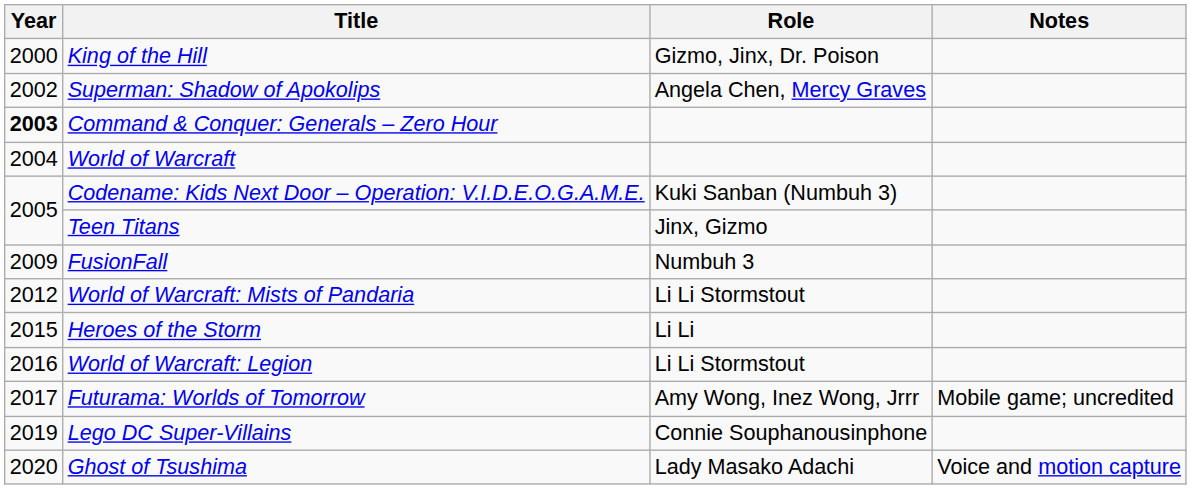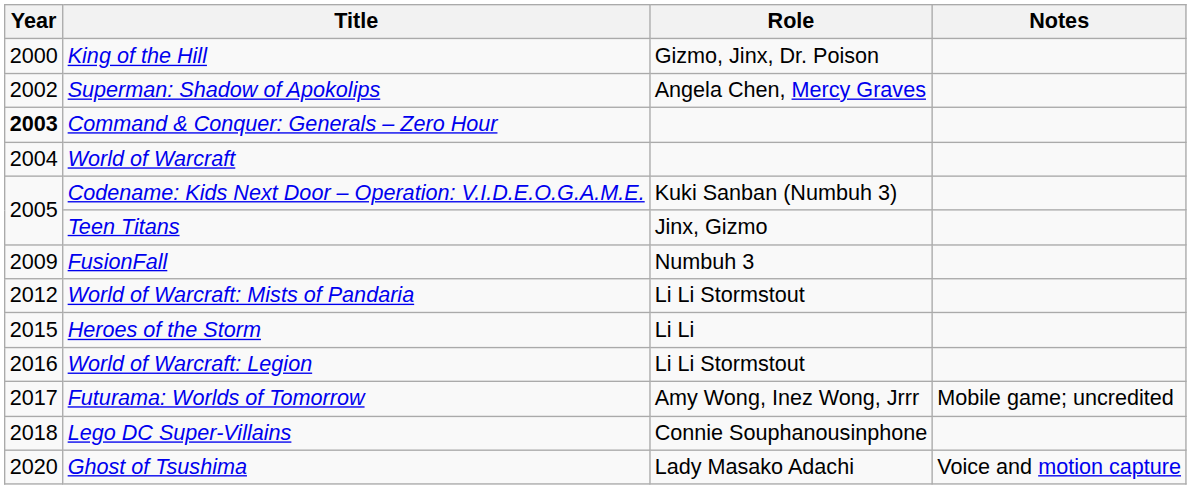Lego DC Super-Villains | Year: 2019 -> 2018
